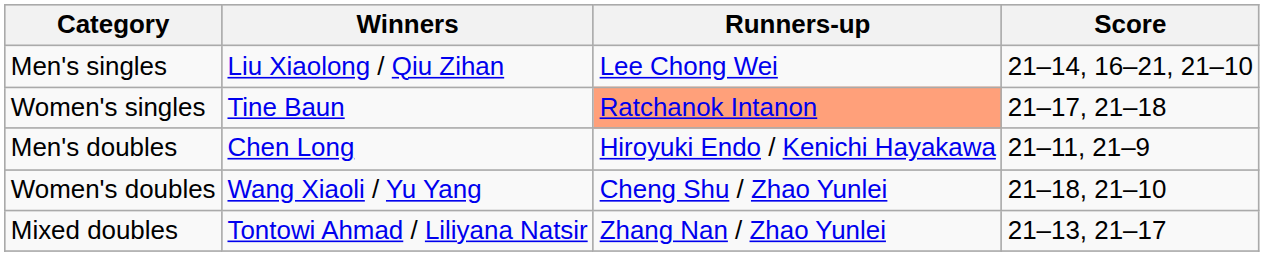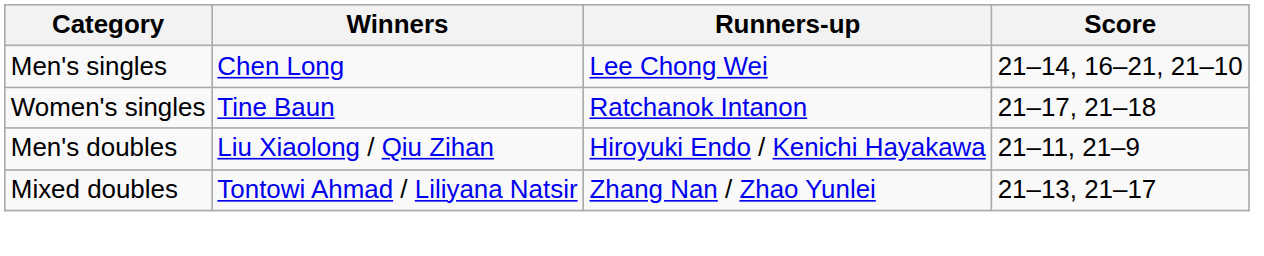Men's singles | Winners: Liu Xiaolong / Qiu Zihan -> Chen Long
Women's singles | Runners-up: lightsalmon background -> no background
Men's doubles | Winners: Chen Long -> Liu Xiaolong / Qiu Zihan
- row: Women's doubles | Wang Xiaoli / Yu Yang | Cheng Shu / Zhao Yunlei | 21–18, 21–10
